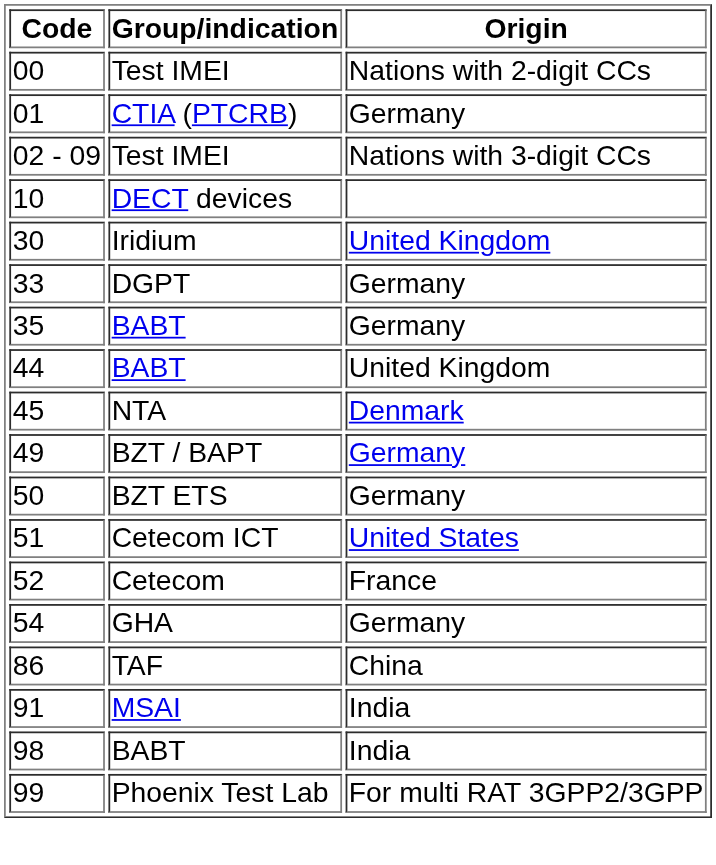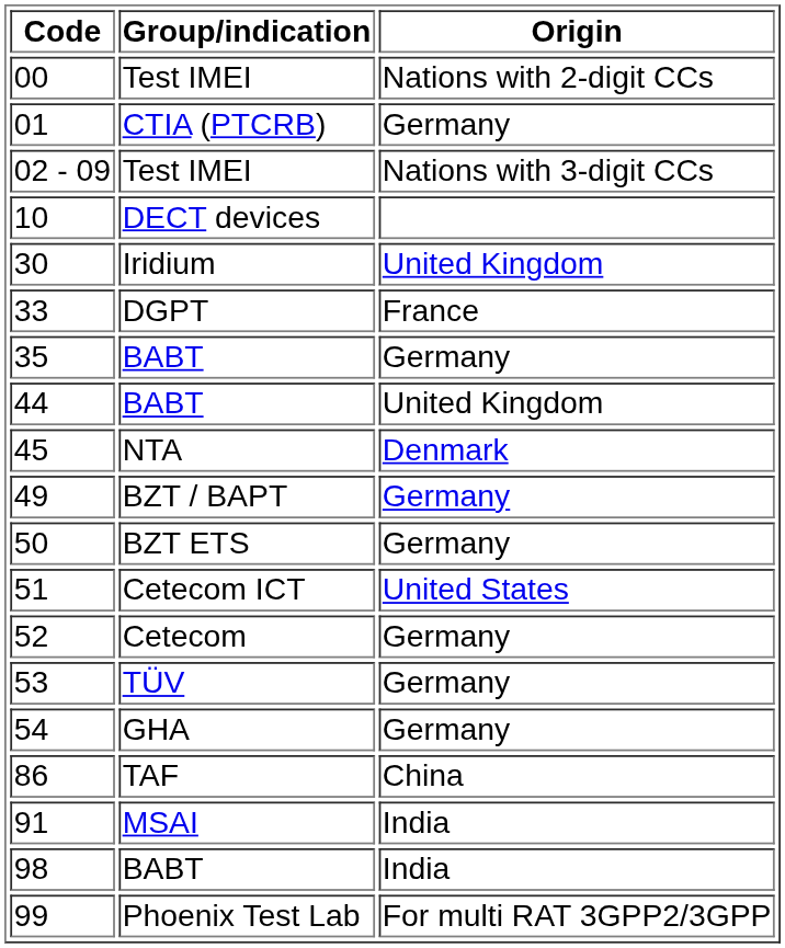33 | Origin: Germany -> France
52 | Origin: France -> Germany
+ row: 53 | TÜV | Germany
